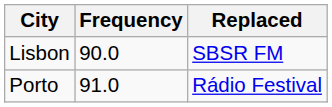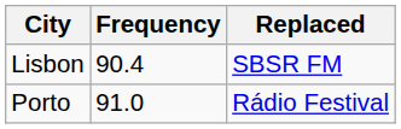Lisbon | Frequency: 90.0 -> 90.4
